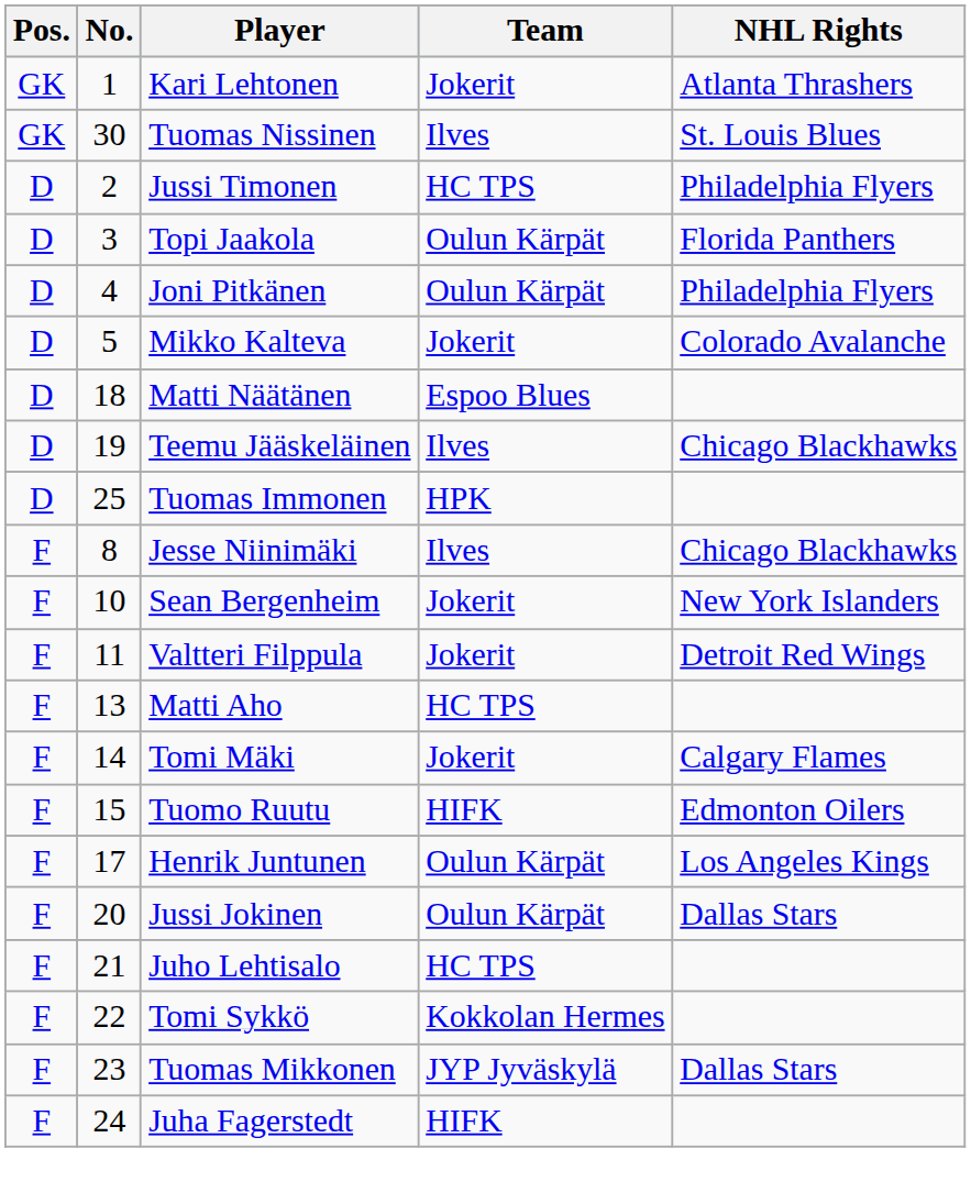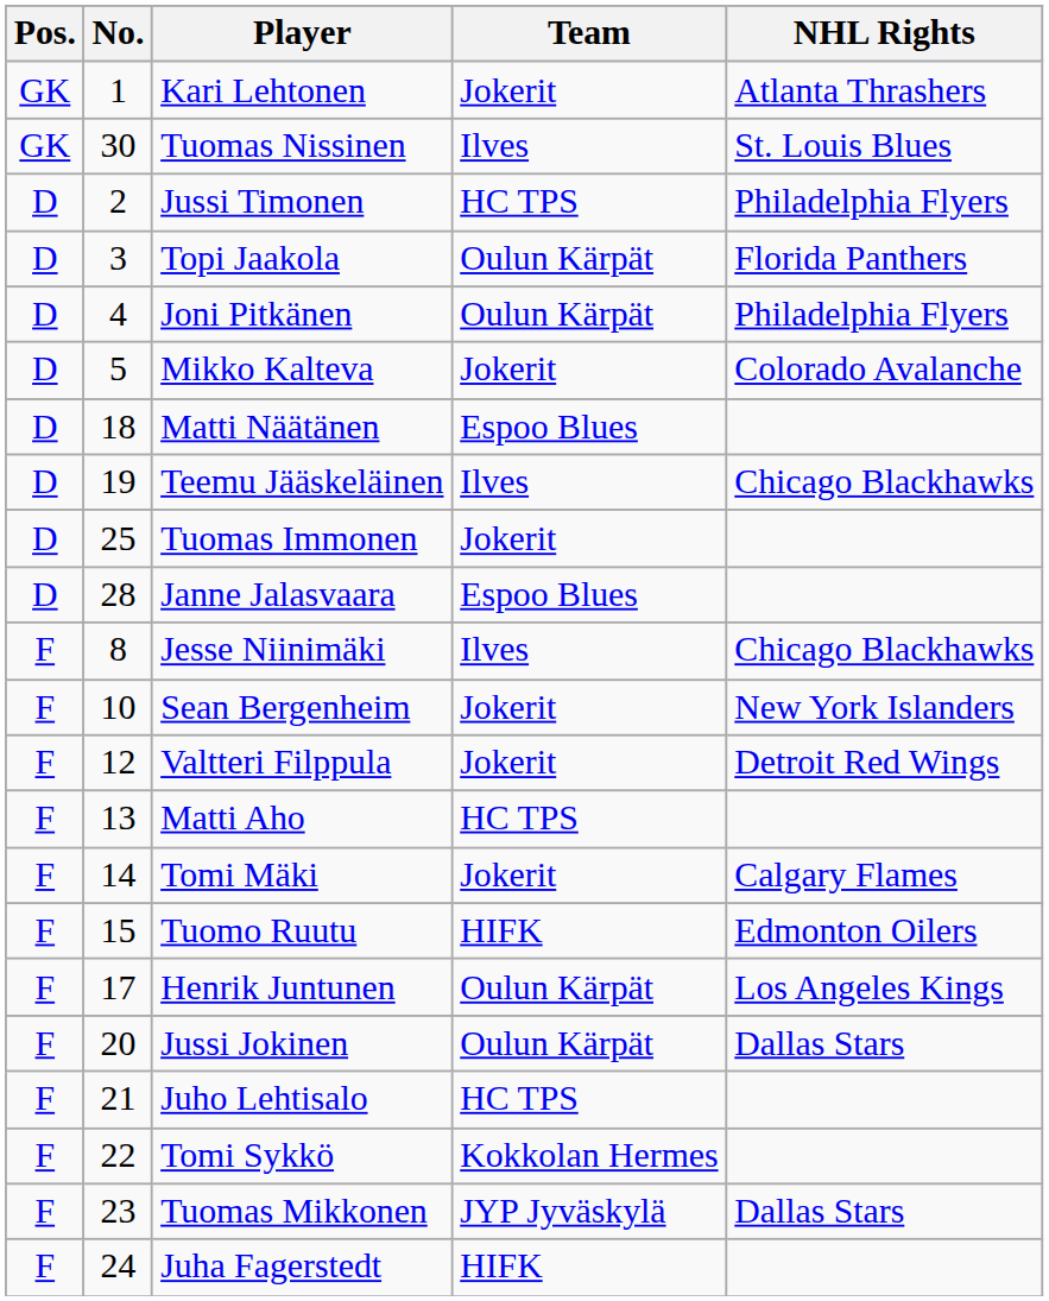Tuomas Immonen | Team: HPK -> Jokerit
+ row: D | 28 | Janne Jalasvaara | Espoo Blues
Valtteri Filppula | No.: 11 -> 12
